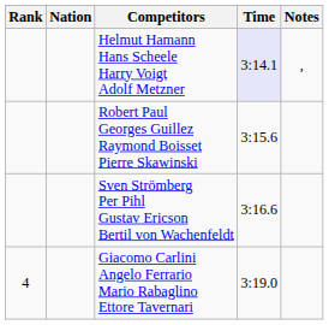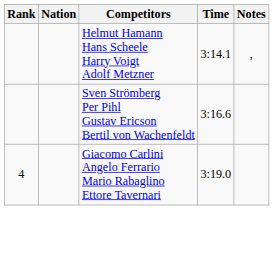Helmut Hamann Hans Scheele Harry Voigt Adolf Metzner | Time: lavender background -> no background
- row: Robert Paul Georges Guillez Raymond Boisset Pierre Skawinski | 3:15.6
